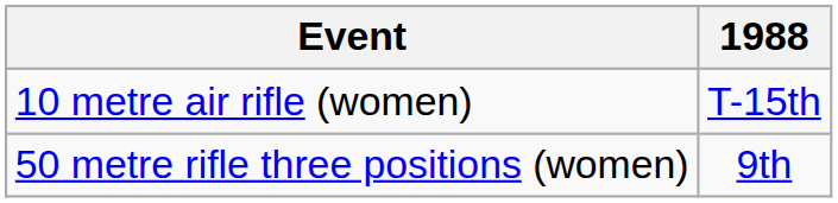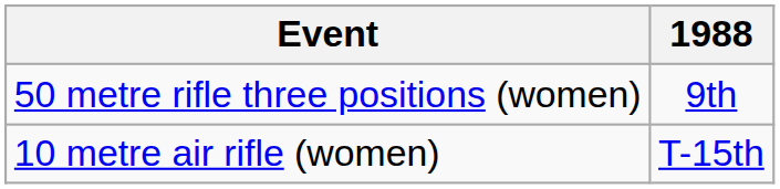rows swapped: 50 metre rifle three positions (women) <-> 10 metre air rifle (women)
